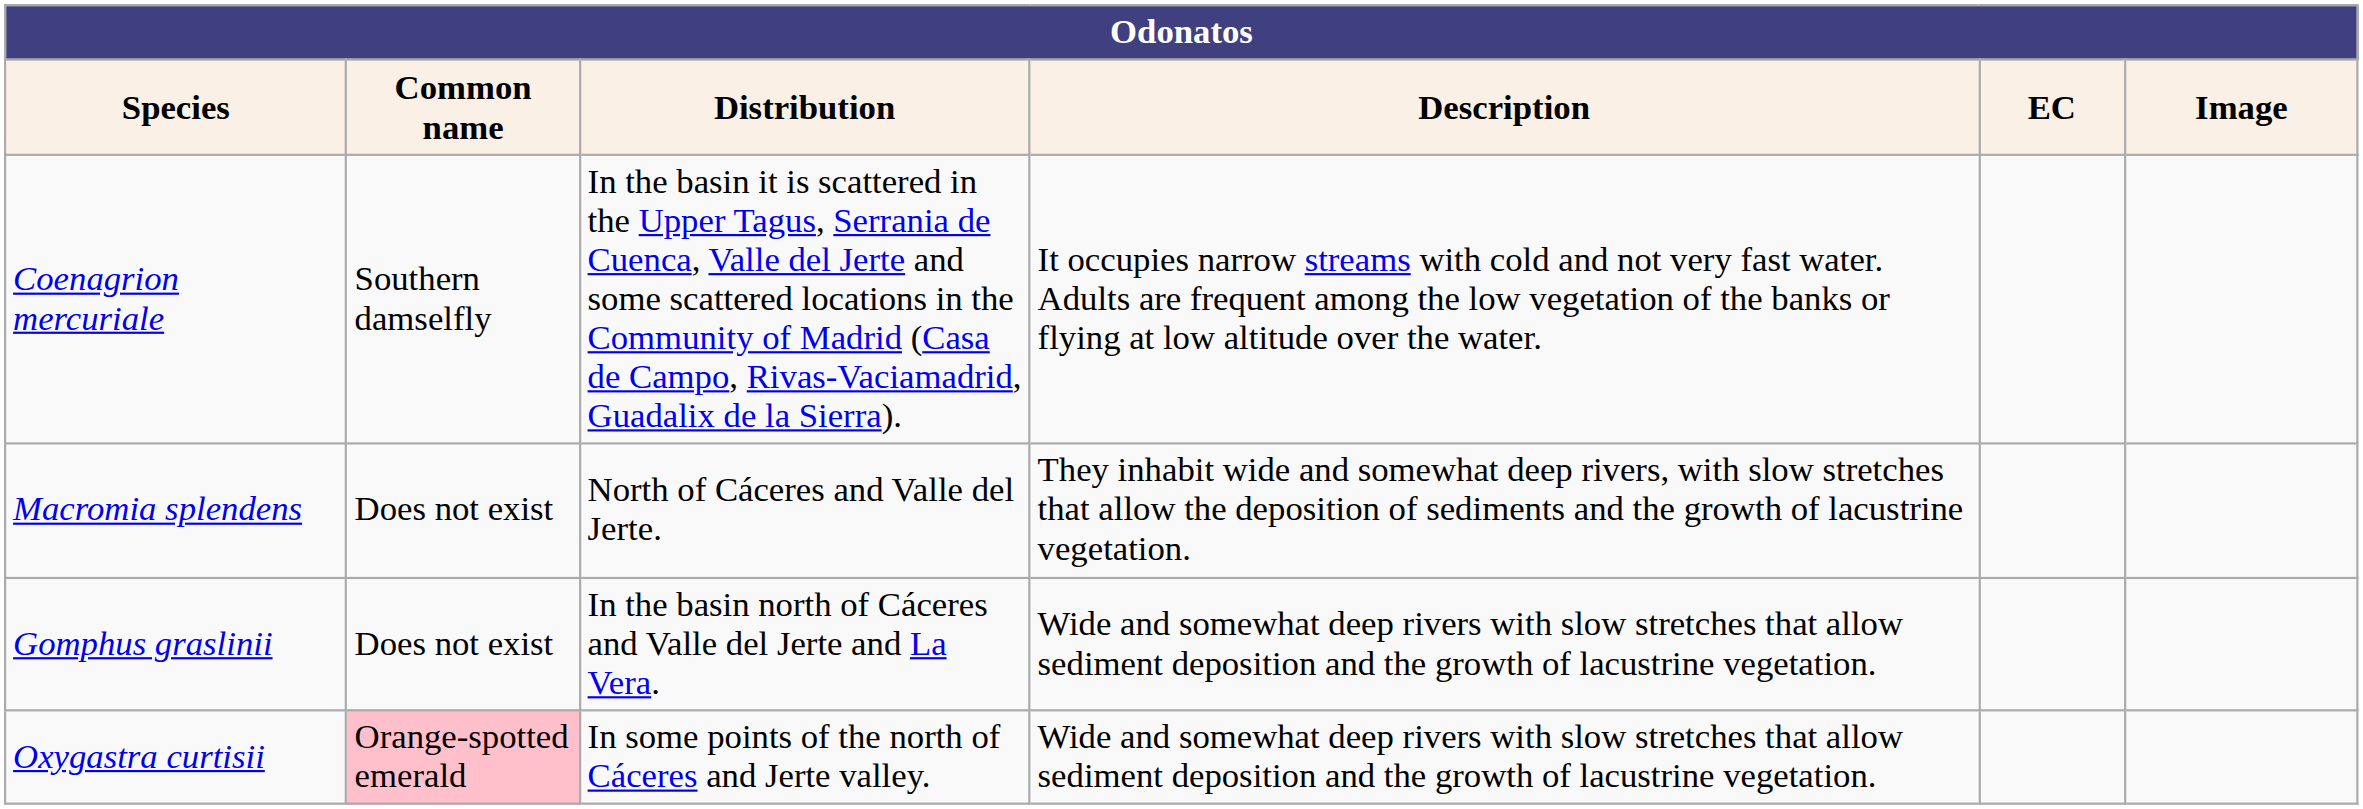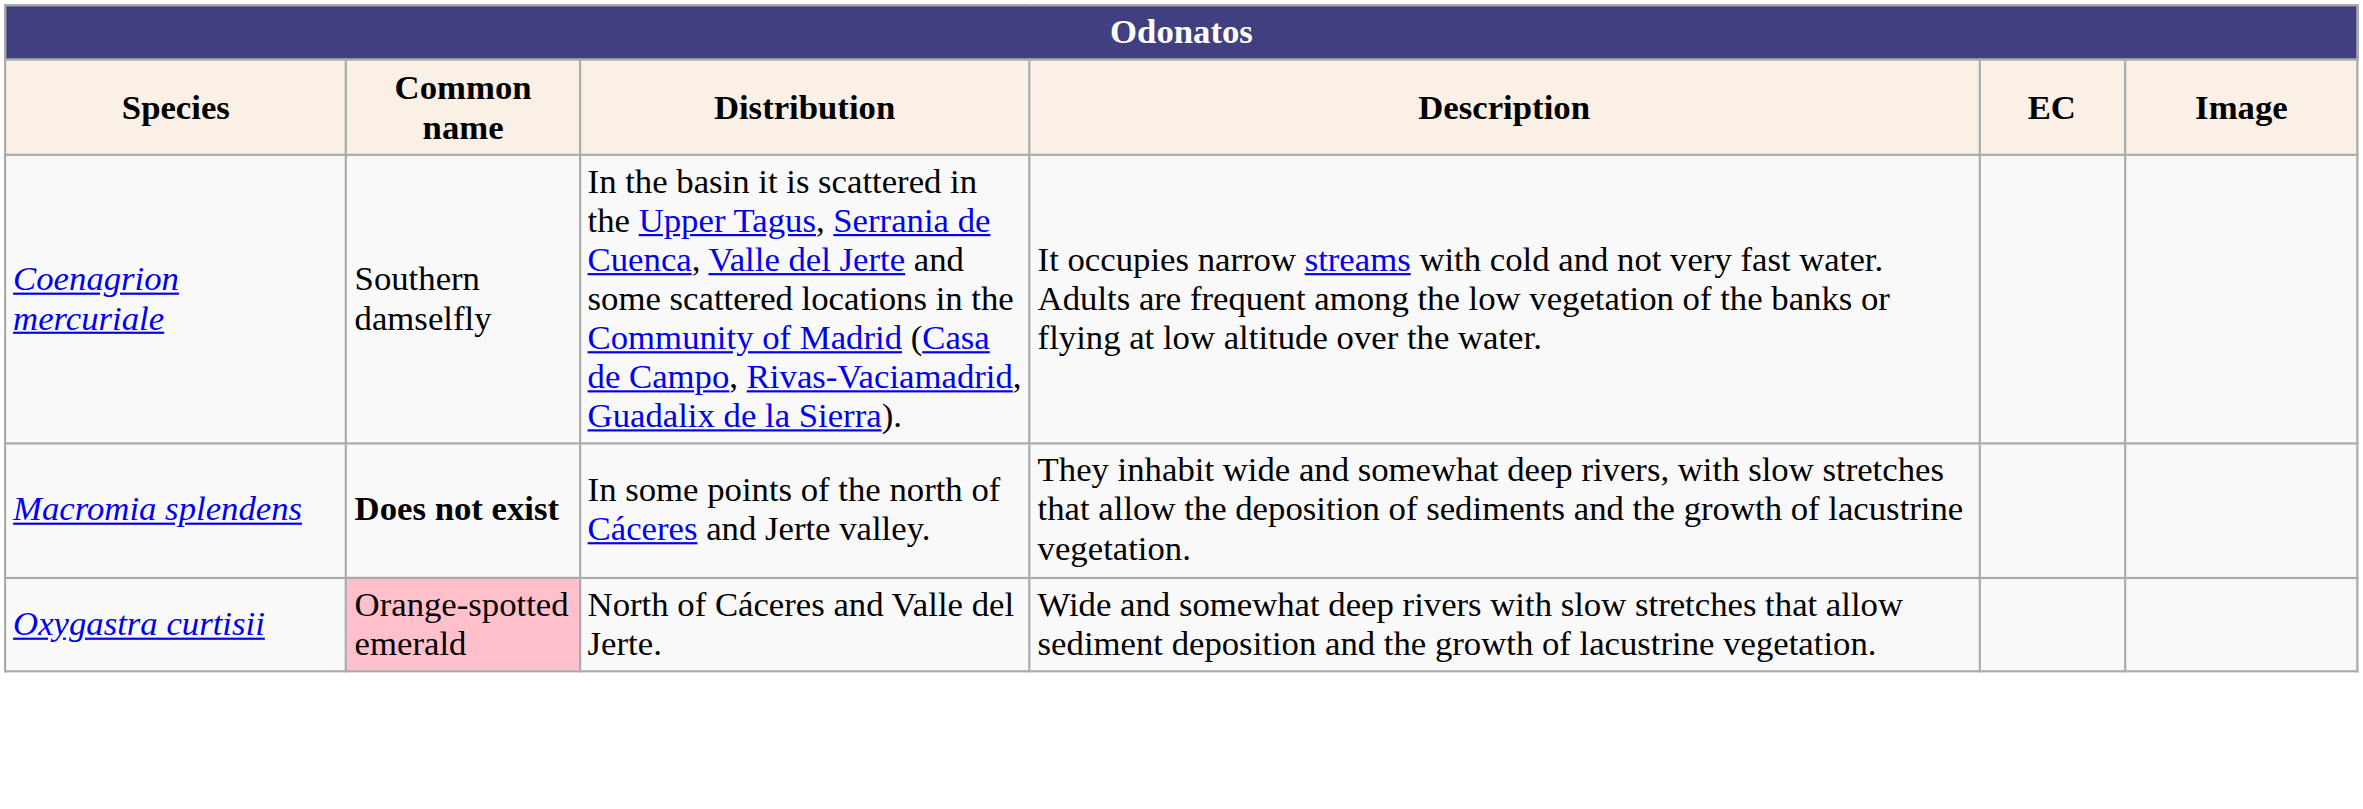Macromia splendens | Common name: normal -> bold
Macromia splendens | Distribution: North of Cáceres and Valle del Jerte. -> In some points of the north of Cáceres and Jerte valley.
- row: Gomphus graslinii | Does not exist | In the basin north of Cáceres and Valle del Jerte and La Vera. | Wide and somewhat deep rivers with slow stretches that allow sediment deposition and the growth of lacustrine vegetation.
Oxygastra curtisii | Distribution: In some points of the north of Cáceres and Jerte valley. -> North of Cáceres and Valle del Jerte.
